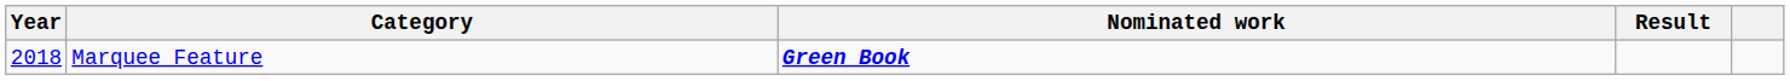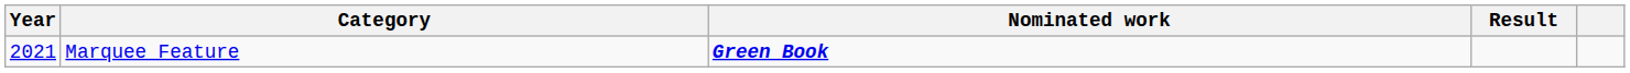Marquee Feature | Year: 2018 -> 2021
